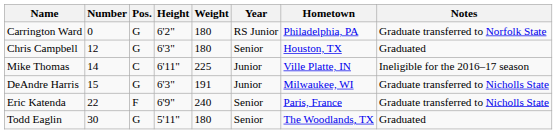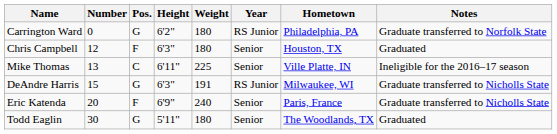Chris Campbell | Pos.: G -> F
Mike Thomas | Number: 14 -> 13
Mike Thomas | Year: Junior -> Senior
DeAndre Harris | Year: Junior -> RS Junior
Eric Katenda | Number: 22 -> 20
